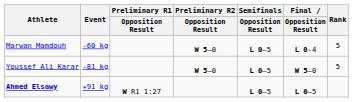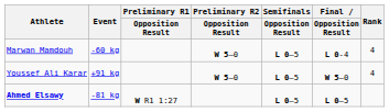Marwan Mamdouh | Rank: 5 -> 4
Youssef Ali Karar | Event: -81 kg -> +91 kg
Youssef Ali Karar | Rank: 5 -> 4
Ahmed Elsawy | Event: +91 kg -> -81 kg
